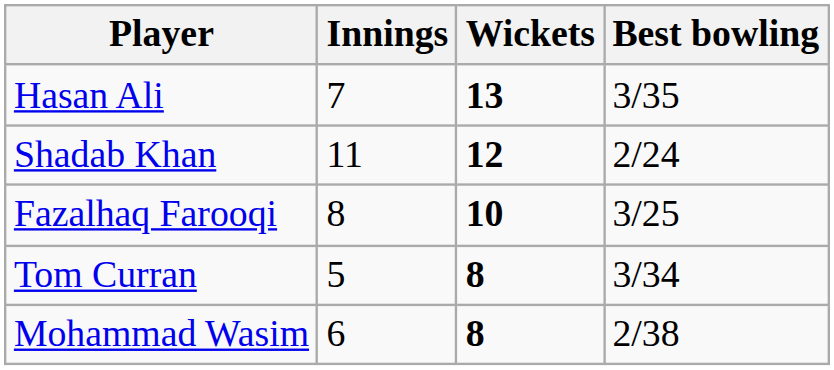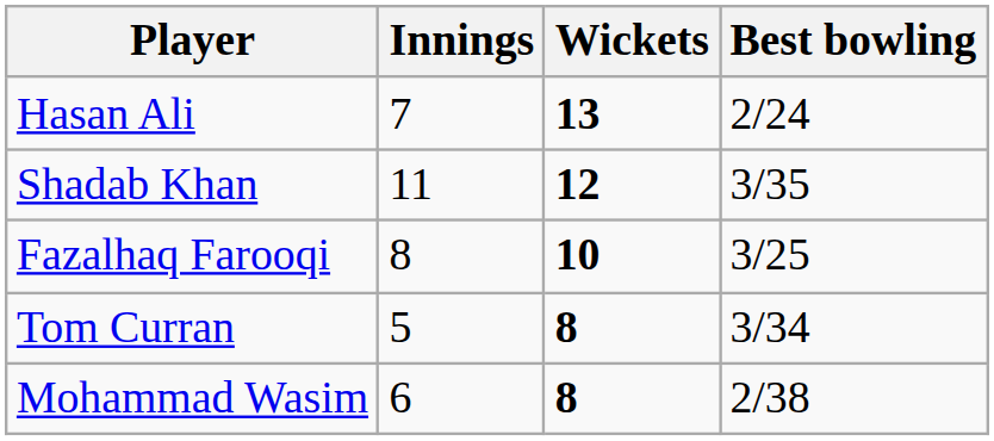Hasan Ali | Best bowling: 3/35 -> 2/24
Shadab Khan | Best bowling: 2/24 -> 3/35
